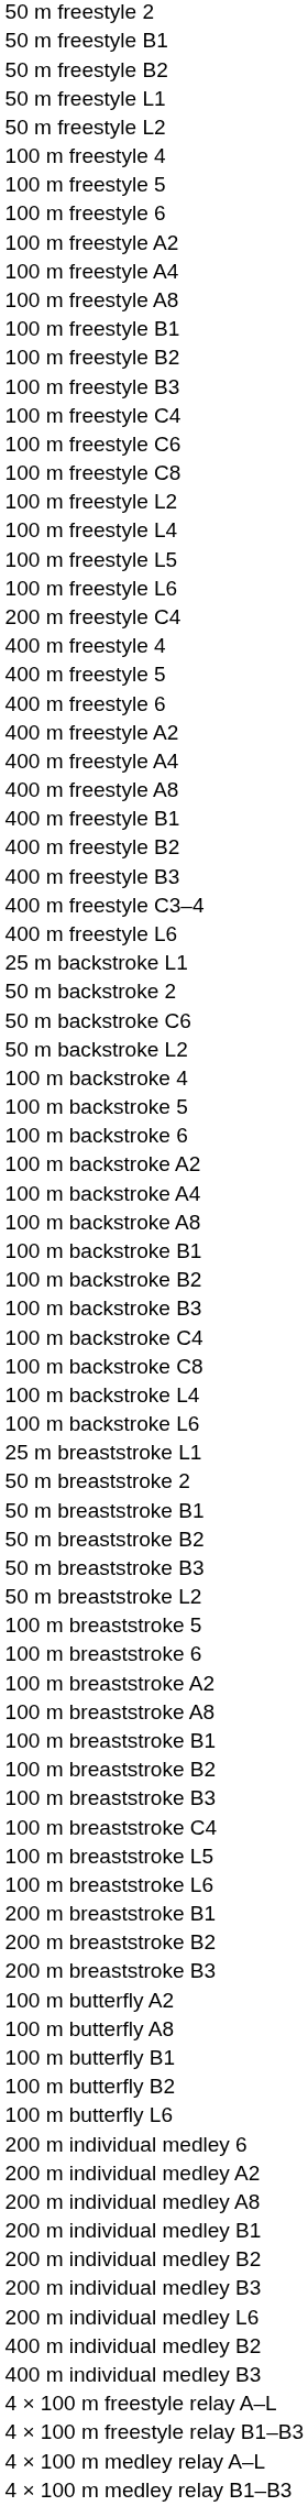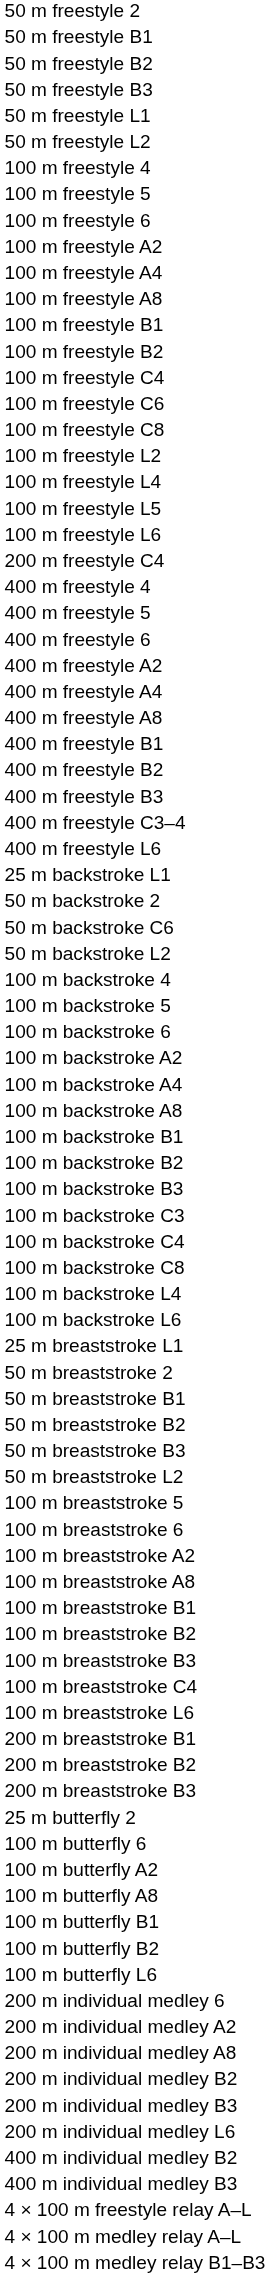+ row: 50 m freestyle B3
- row: 100 m freestyle B3
+ row: 100 m backstroke C3
- row: 100 m breaststroke L5
+ row: 25 m butterfly 2
+ row: 100 m butterfly 6
- row: 200 m individual medley B1
- row: 4 × 100 m freestyle relay B1–B3
